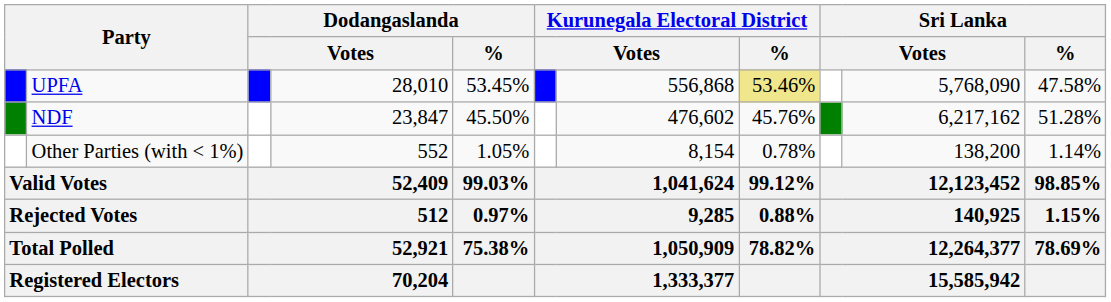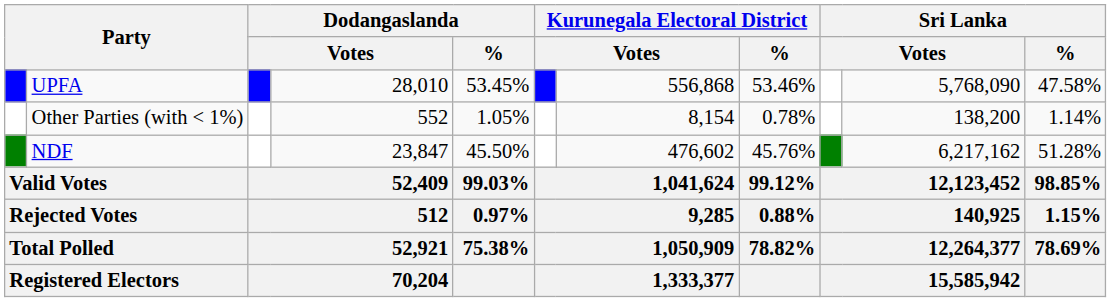UPFA | Kurunegala Electoral District / %: khaki background -> no background
rows swapped: NDF <-> Other Parties (with < 1%)
